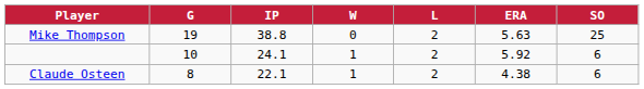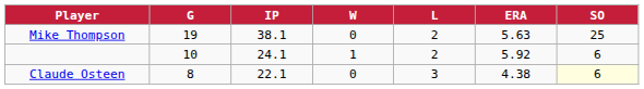Mike Thompson | IP: 38.8 -> 38.1
Claude Osteen | W: 1 -> 0
Claude Osteen | L: 2 -> 3
Claude Osteen | SO: no background -> lightyellow background
